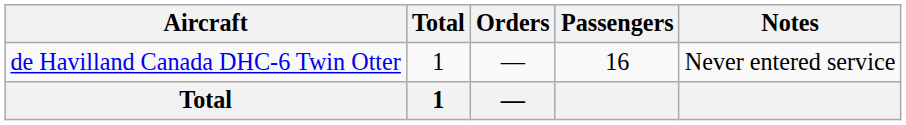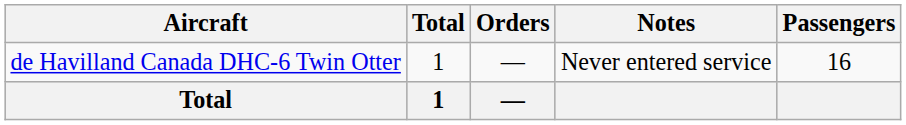columns swapped: Passengers <-> Notes
